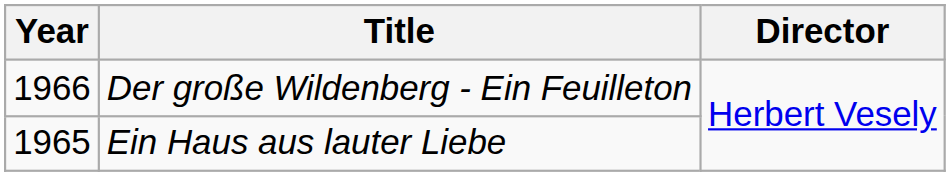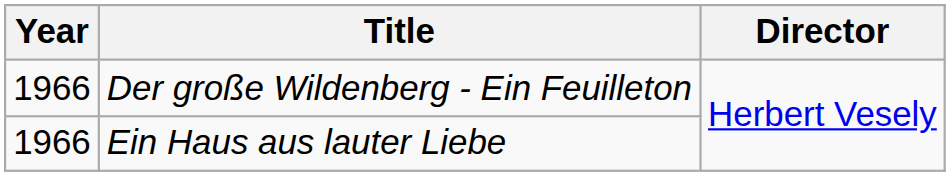Ein Haus aus lauter Liebe | Year: 1965 -> 1966
